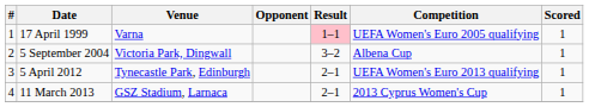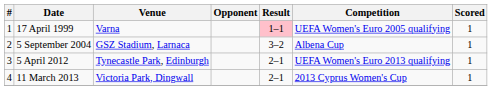5 September 2004 | Venue: Victoria Park, Dingwall -> GSZ Stadium, Larnaca
11 March 2013 | Venue: GSZ Stadium, Larnaca -> Victoria Park, Dingwall
